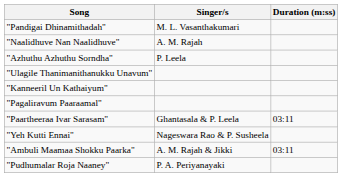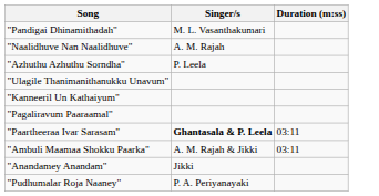"Paartheeraa Ivar Sarasam" | Singer/s: normal -> bold
- row: "Yeh Kutti Ennai" | Nageswara Rao & P. Susheela
+ row: "Anandamey Anandam" | Jikki
